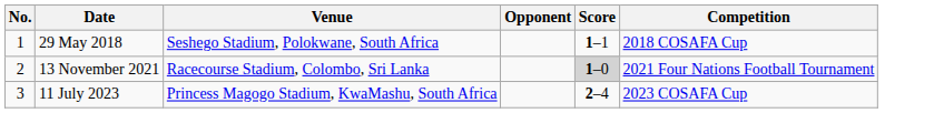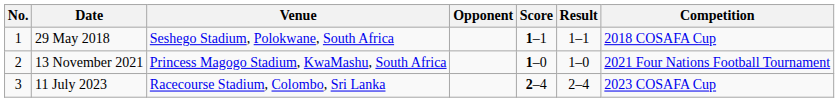+ column: Result | 1–1 | 1–0 | 2–4
13 November 2021 | Venue: Racecourse Stadium, Colombo, Sri Lanka -> Princess Magogo Stadium, KwaMashu, South Africa
13 November 2021 | Score: lightgrey background -> no background
11 July 2023 | Venue: Princess Magogo Stadium, KwaMashu, South Africa -> Racecourse Stadium, Colombo, Sri Lanka
